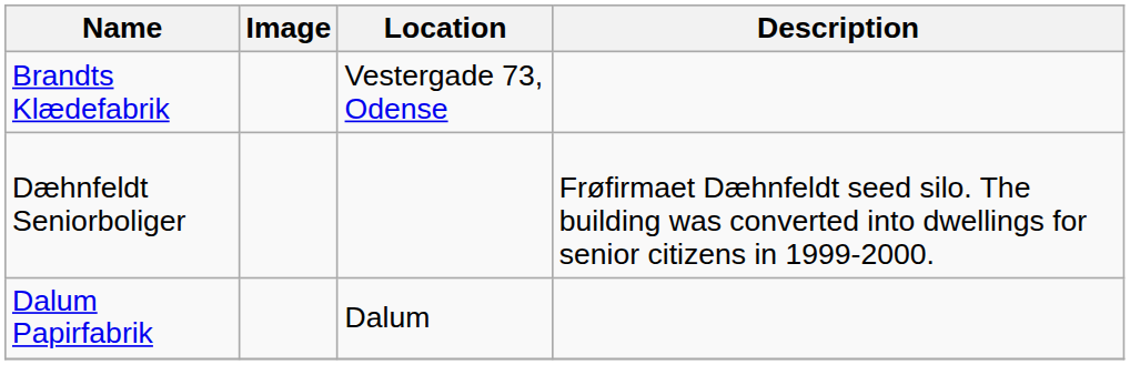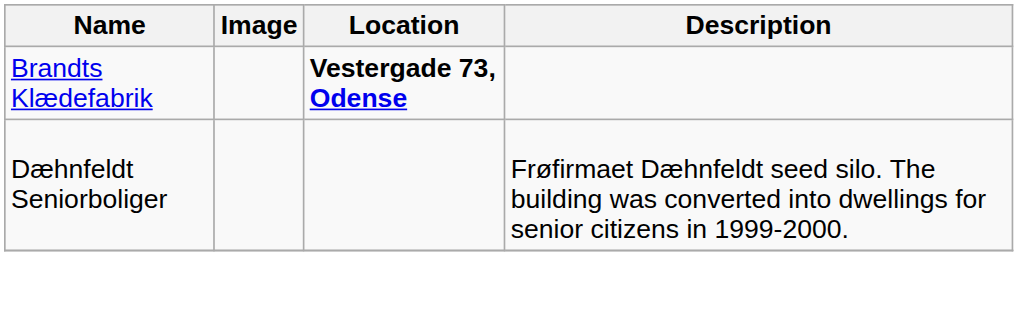Brandts Klædefabrik | Location: normal -> bold
- row: Dalum Papirfabrik | Dalum
